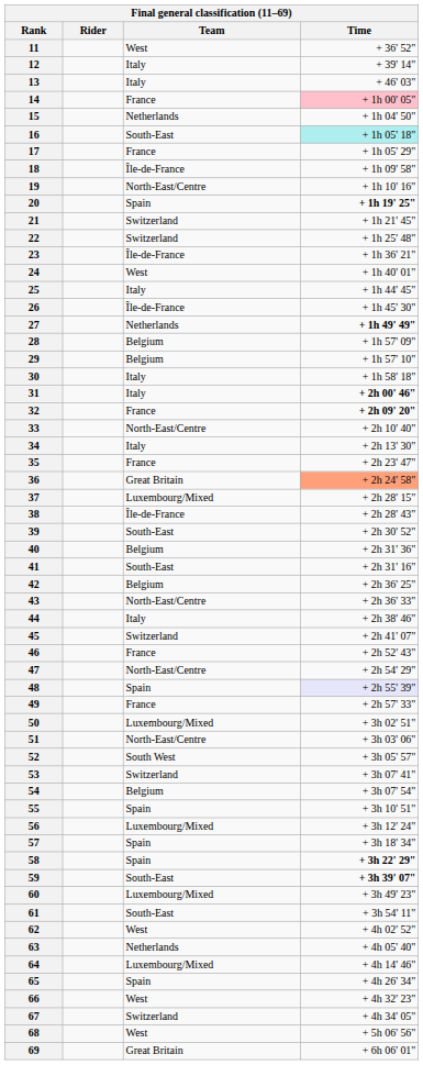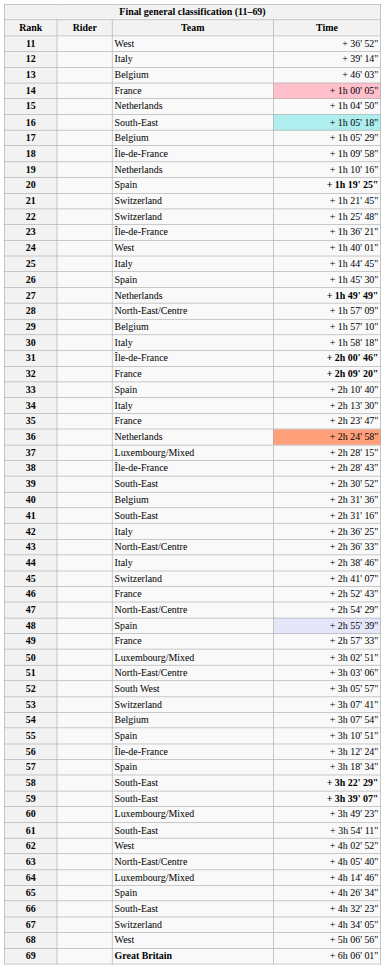13 | Team: Italy -> Belgium
17 | Team: France -> Belgium
19 | Team: North-East/Centre -> Netherlands
26 | Team: Île-de-France -> Spain
28 | Team: Belgium -> North-East/Centre
31 | Team: Italy -> Île-de-France
33 | Team: North-East/Centre -> Spain
36 | Team: Great Britain -> Netherlands
42 | Team: Belgium -> Italy
56 | Team: Luxembourg/Mixed -> Île-de-France
58 | Team: Spain -> South-East
63 | Team: Netherlands -> North-East/Centre
66 | Team: West -> South-East
69 | Team: normal -> bold
